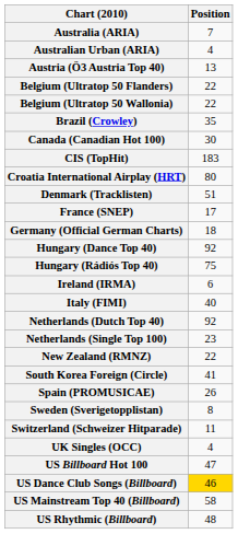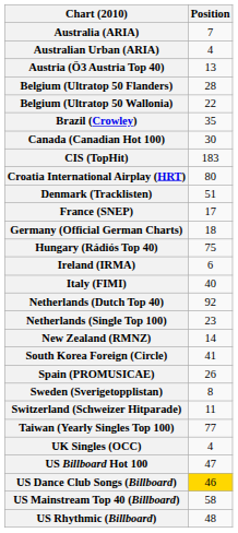Belgium (Ultratop 50 Flanders) | Position: 22 -> 28
- row: Hungary (Dance Top 40) | 92
New Zealand (RMNZ) | Position: 22 -> 14
+ row: Taiwan (Yearly Singles Top 100) | 77
